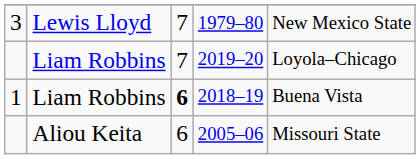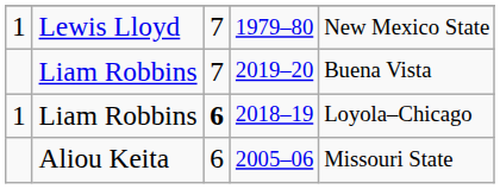1979–80 | column 1: 3 -> 1
2019–20 | column 5: Loyola–Chicago -> Buena Vista
2018–19 | column 5: Buena Vista -> Loyola–Chicago
